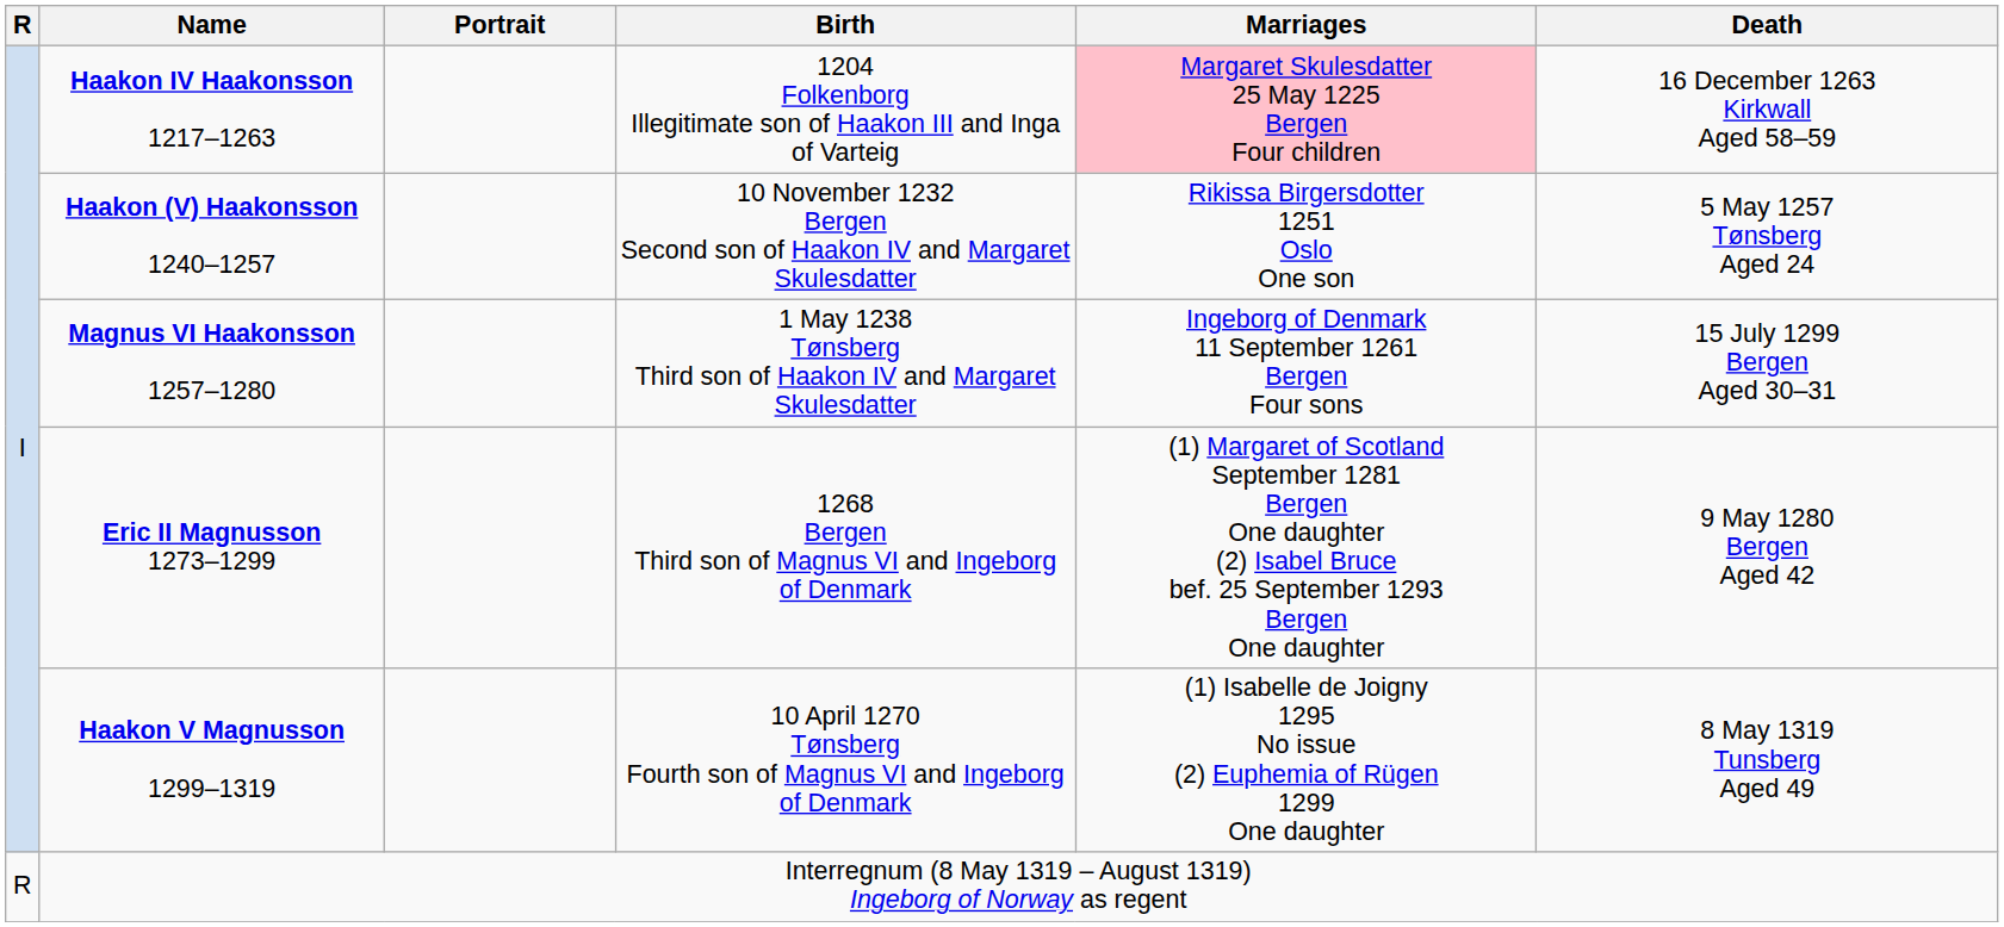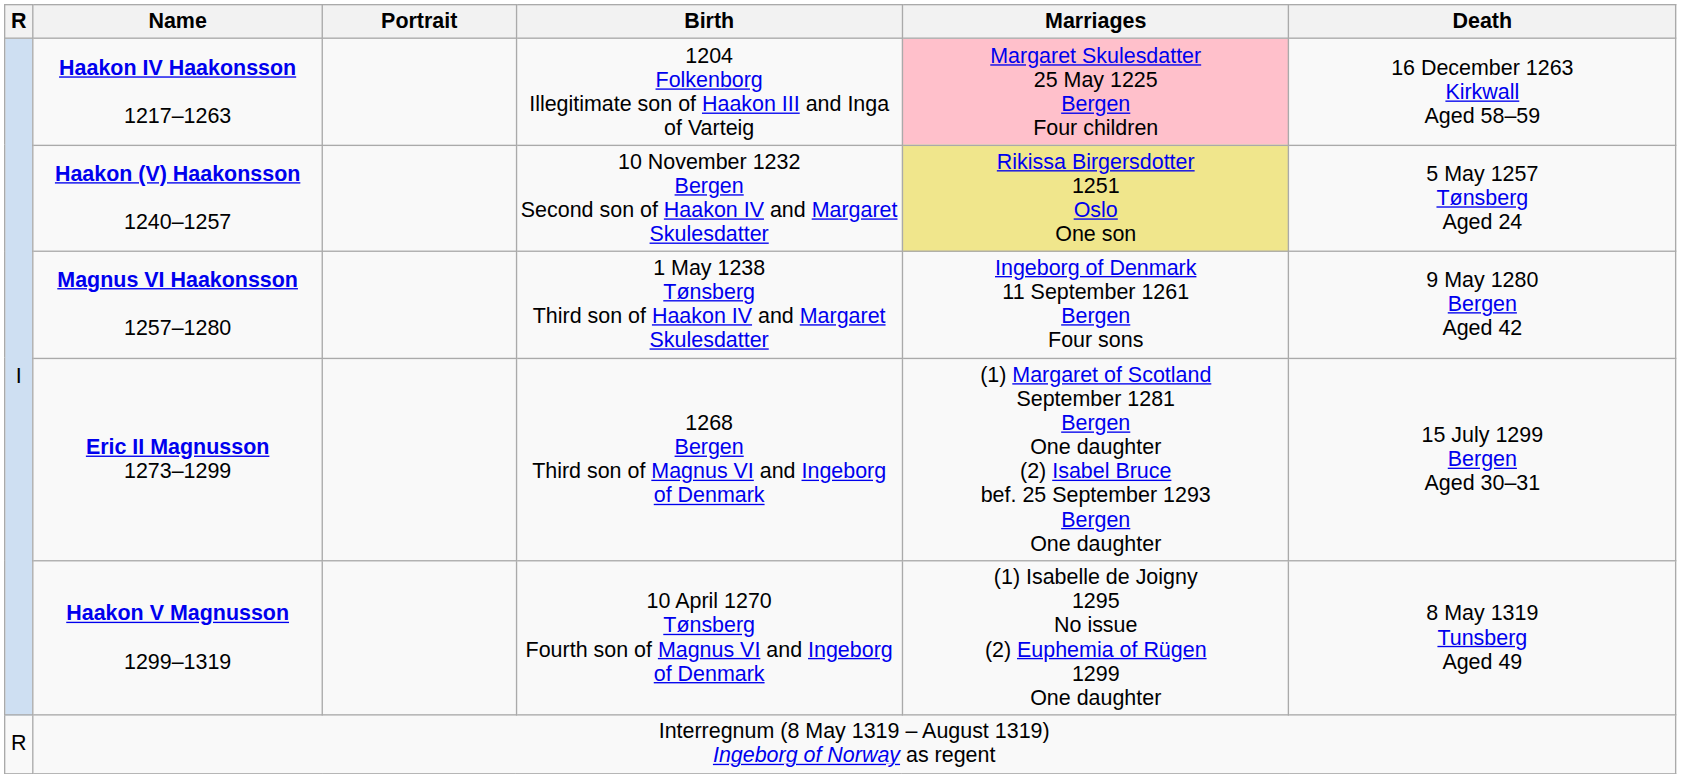Haakon (V) Haakonsson 1240–1257 | Marriages: no background -> khaki background
Magnus VI Haakonsson 1257–1280 | Death: 15 July 1299 Bergen Aged 30–31 -> 9 May 1280 Bergen Aged 42
Eric II Magnusson 1273–1299 | Death: 9 May 1280 Bergen Aged 42 -> 15 July 1299 Bergen Aged 30–31
